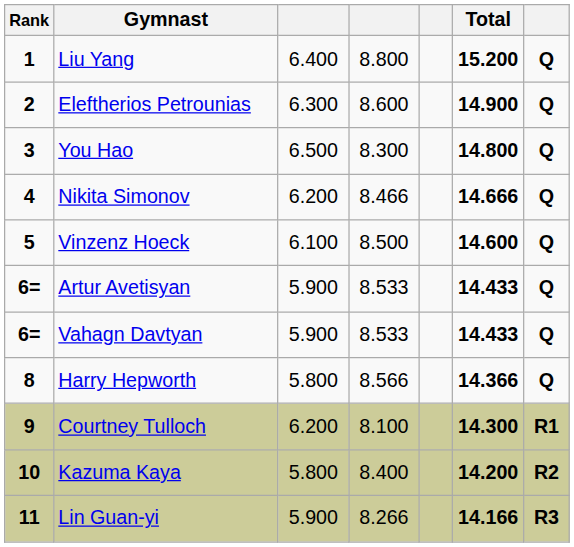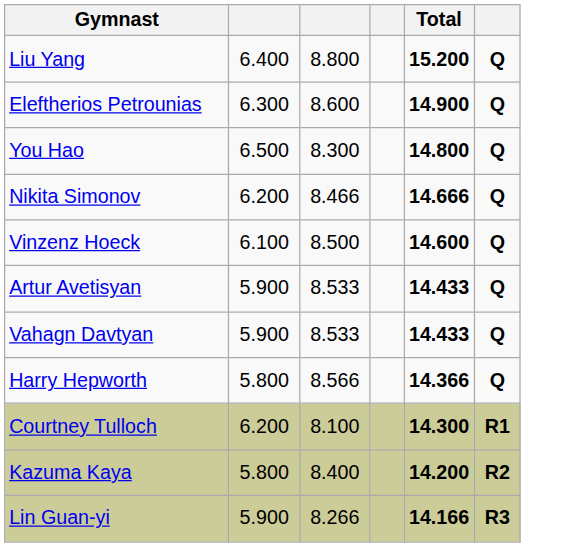- column: Rank | 1 | 2 | 3 | 4 | 5 | 6= | 6= | 8 | 9 | 10 | 11
